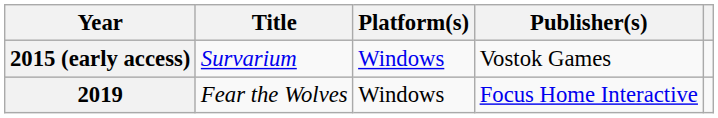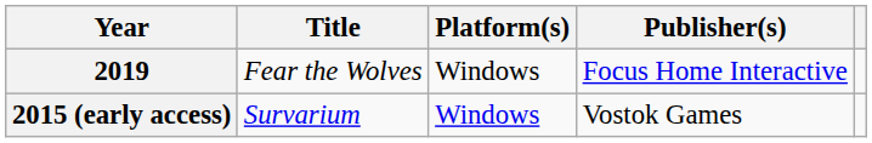rows swapped: 2015 (early access) <-> 2019
